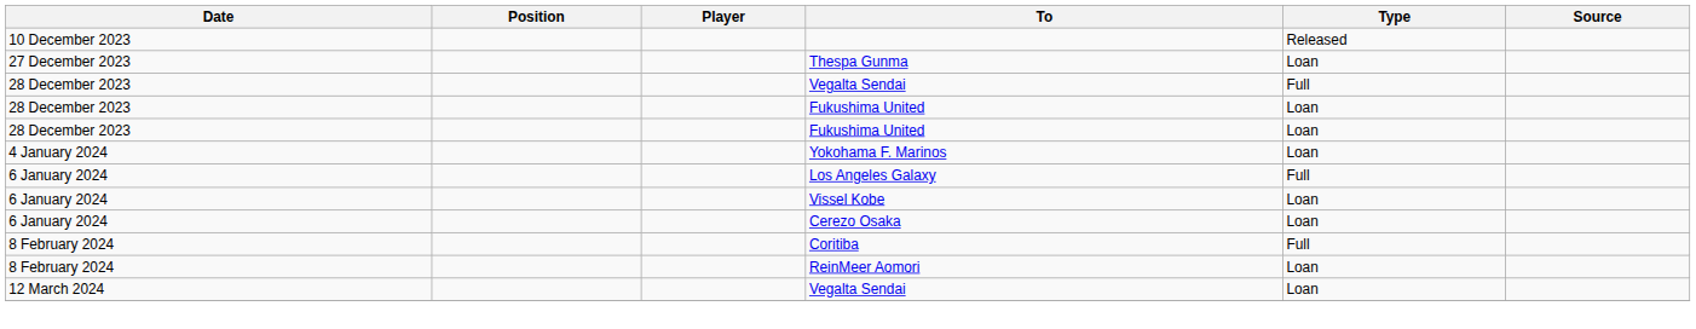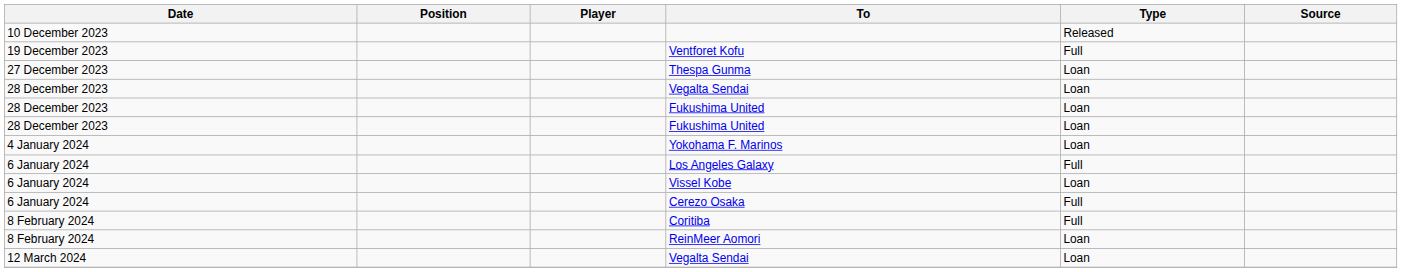+ row: 19 December 2023 | Ventforet Kofu | Full
28 December 2023 / Vegalta Sendai | Type: Full -> Loan
Cerezo Osaka | Type: Loan -> Full
